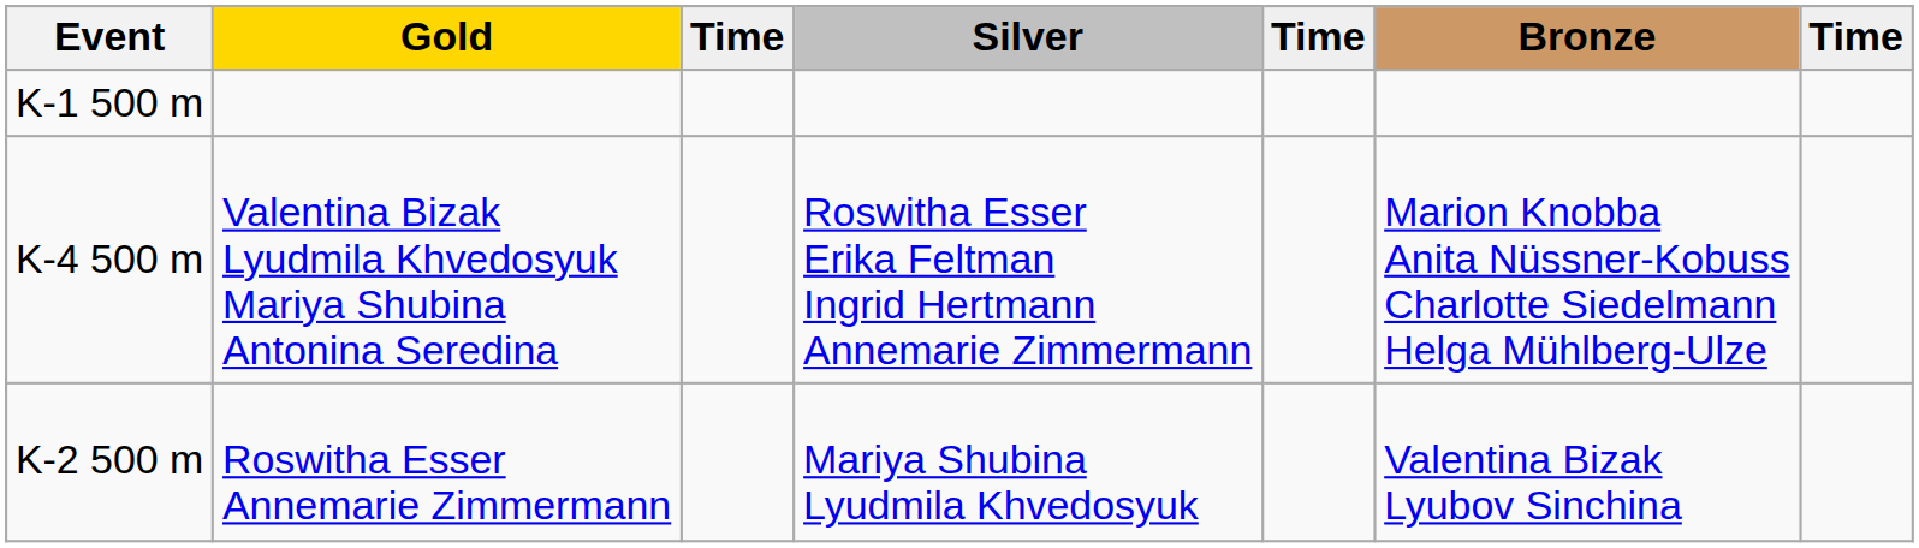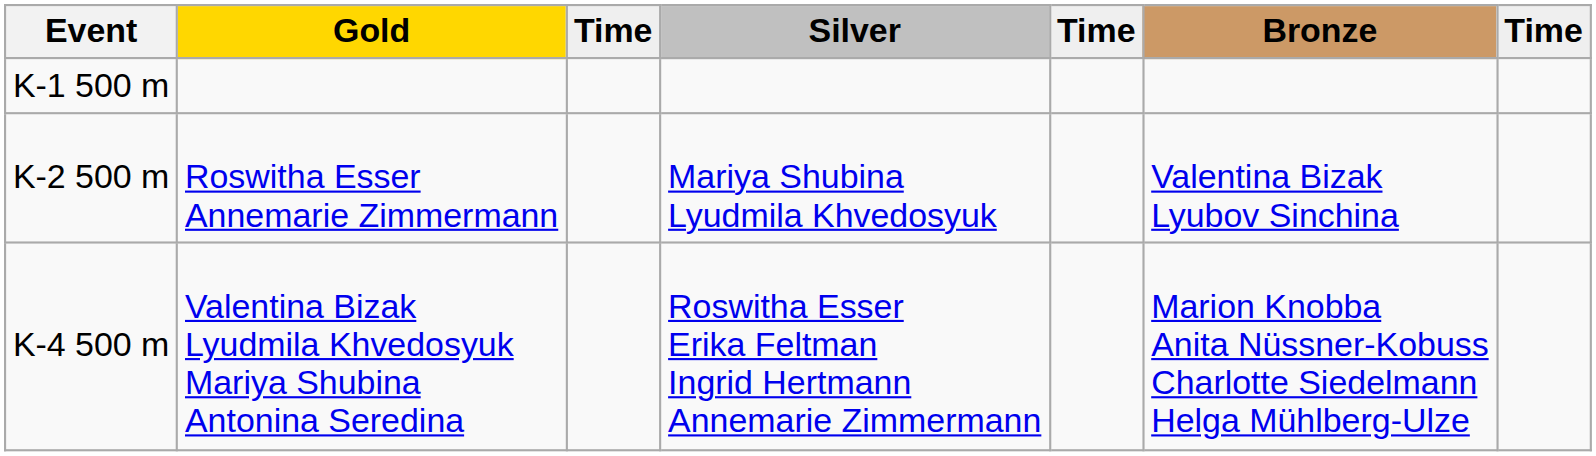rows swapped: K-2 500 m <-> K-4 500 m
